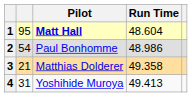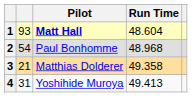1 | column 2: 95 -> 93
2 | Run Time: 48.986 -> 48.968
